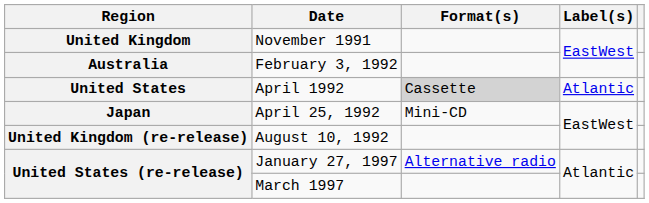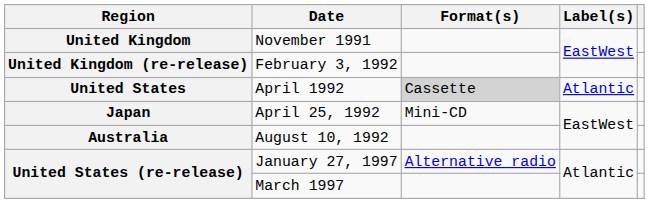February 3, 1992 | Region: Australia -> United Kingdom (re-release)
August 10, 1992 | Region: United Kingdom (re-release) -> Australia
